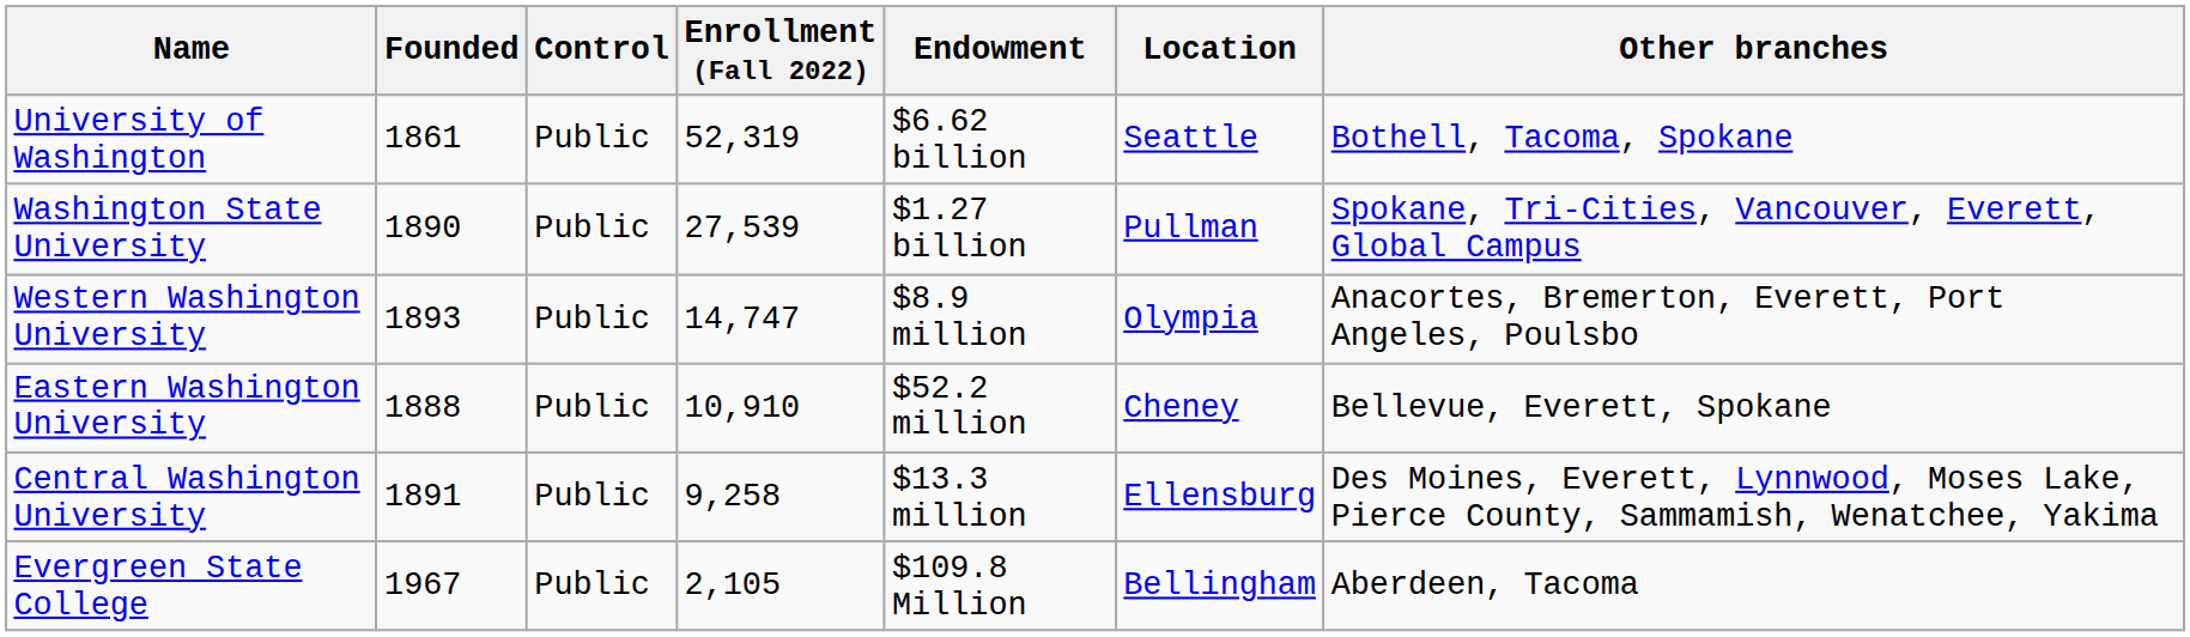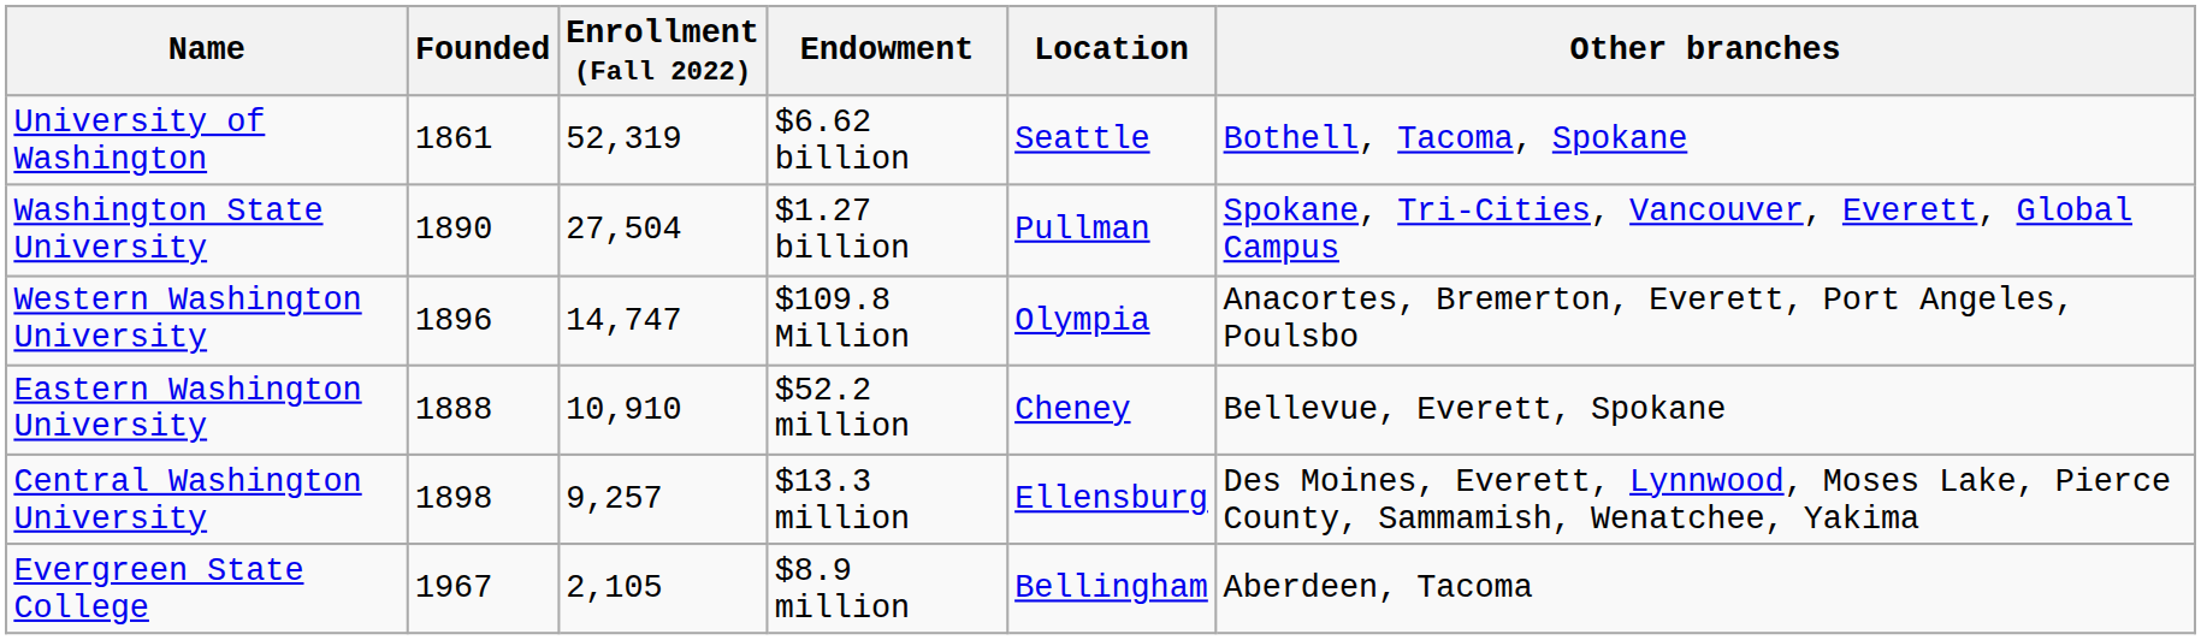- column: Control | Public | Public | Public | Public | Public | Public
Washington State University | Enrollment (Fall 2022): 27,539 -> 27,504
Western Washington University | Founded: 1893 -> 1896
Western Washington University | Endowment: $8.9 million -> $109.8 Million
Central Washington University | Founded: 1891 -> 1898
Central Washington University | Enrollment (Fall 2022): 9,258 -> 9,257
Evergreen State College | Endowment: $109.8 Million -> $8.9 million
